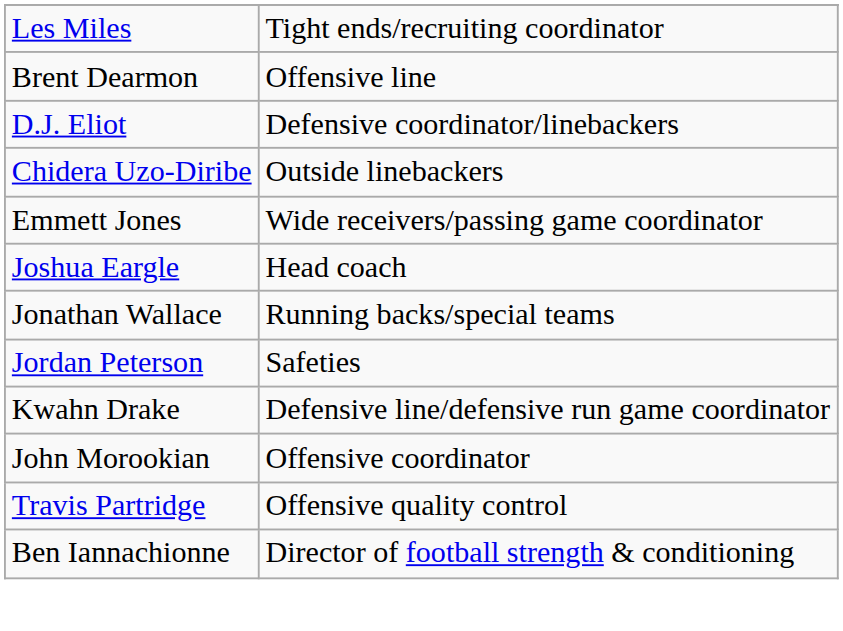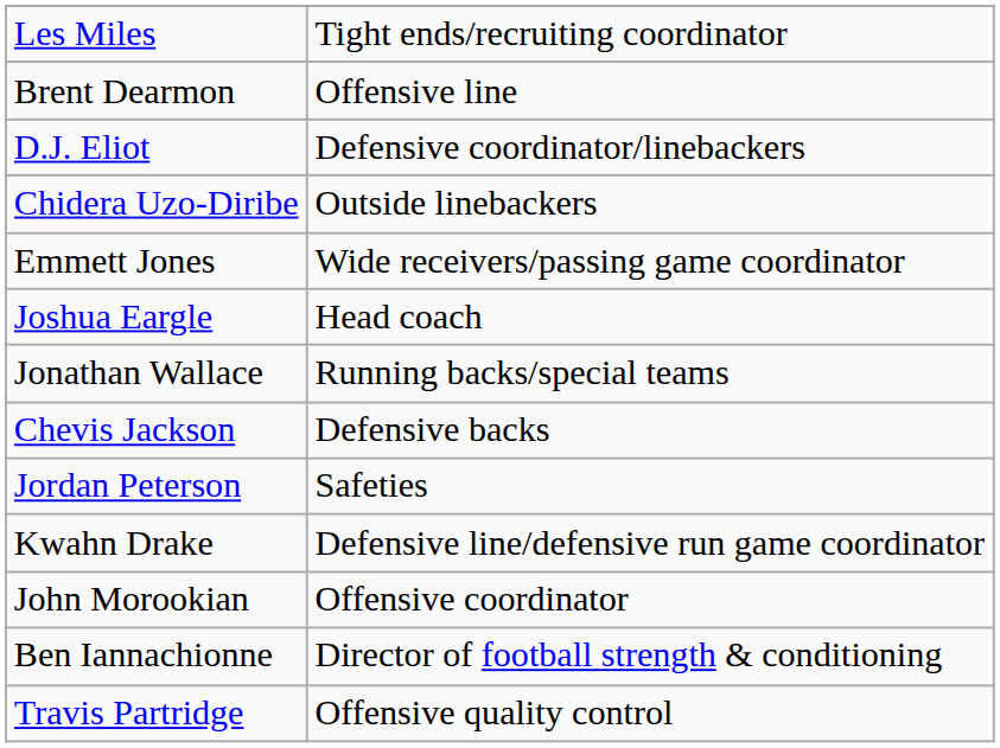+ row: Chevis Jackson | Defensive backs
rows swapped: Travis Partridge <-> Ben Iannachionne
